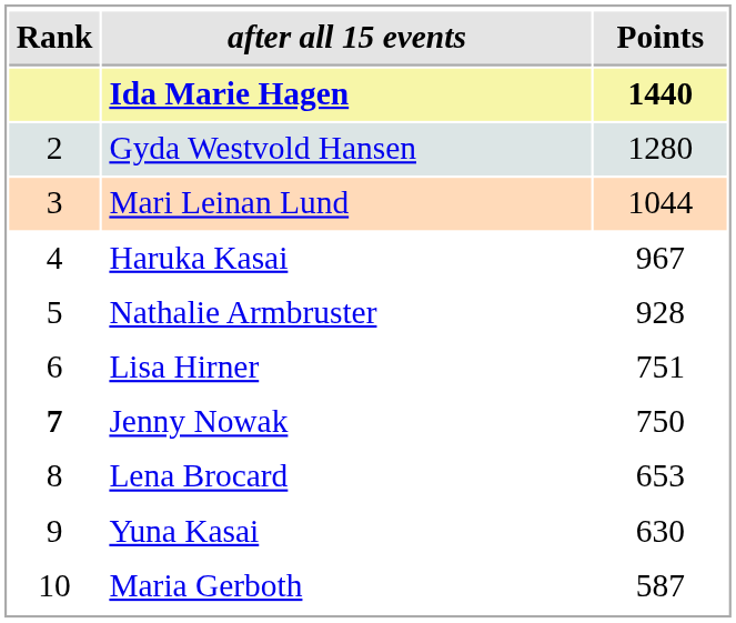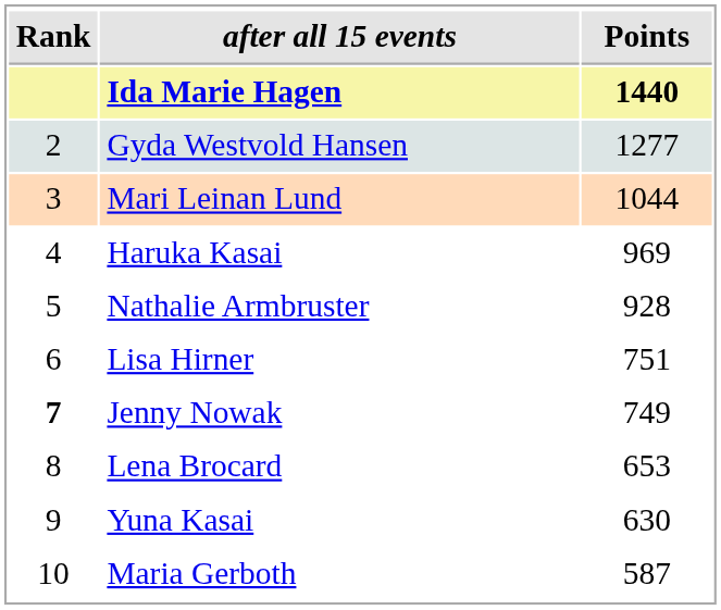Gyda Westvold Hansen | Points: 1280 -> 1277
Haruka Kasai | Points: 967 -> 969
Jenny Nowak | Points: 750 -> 749
